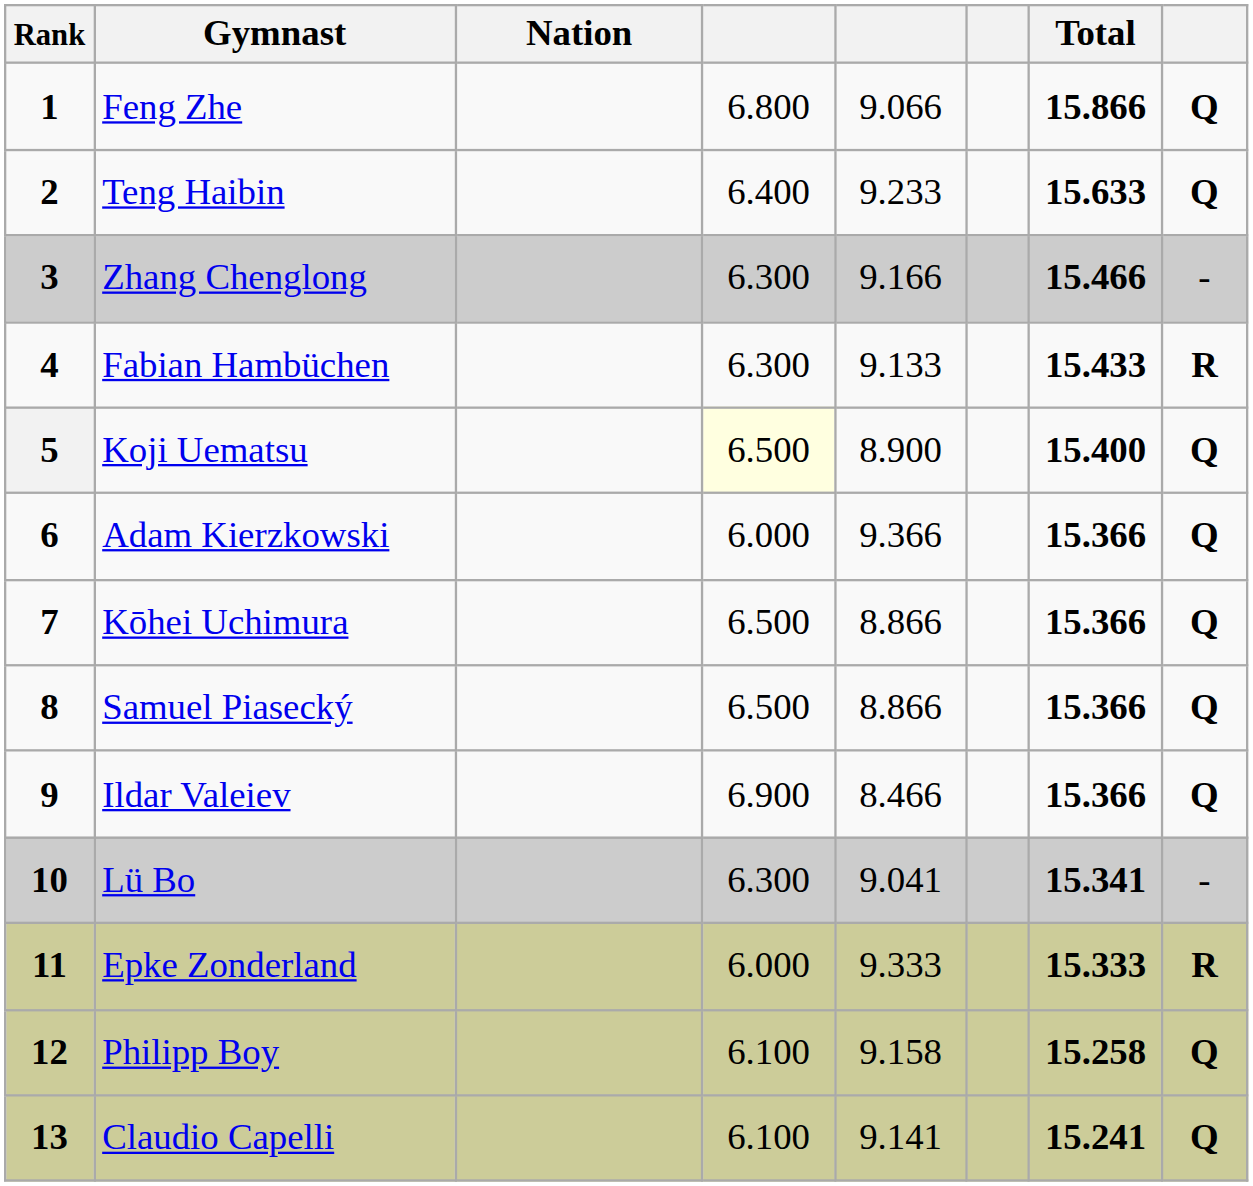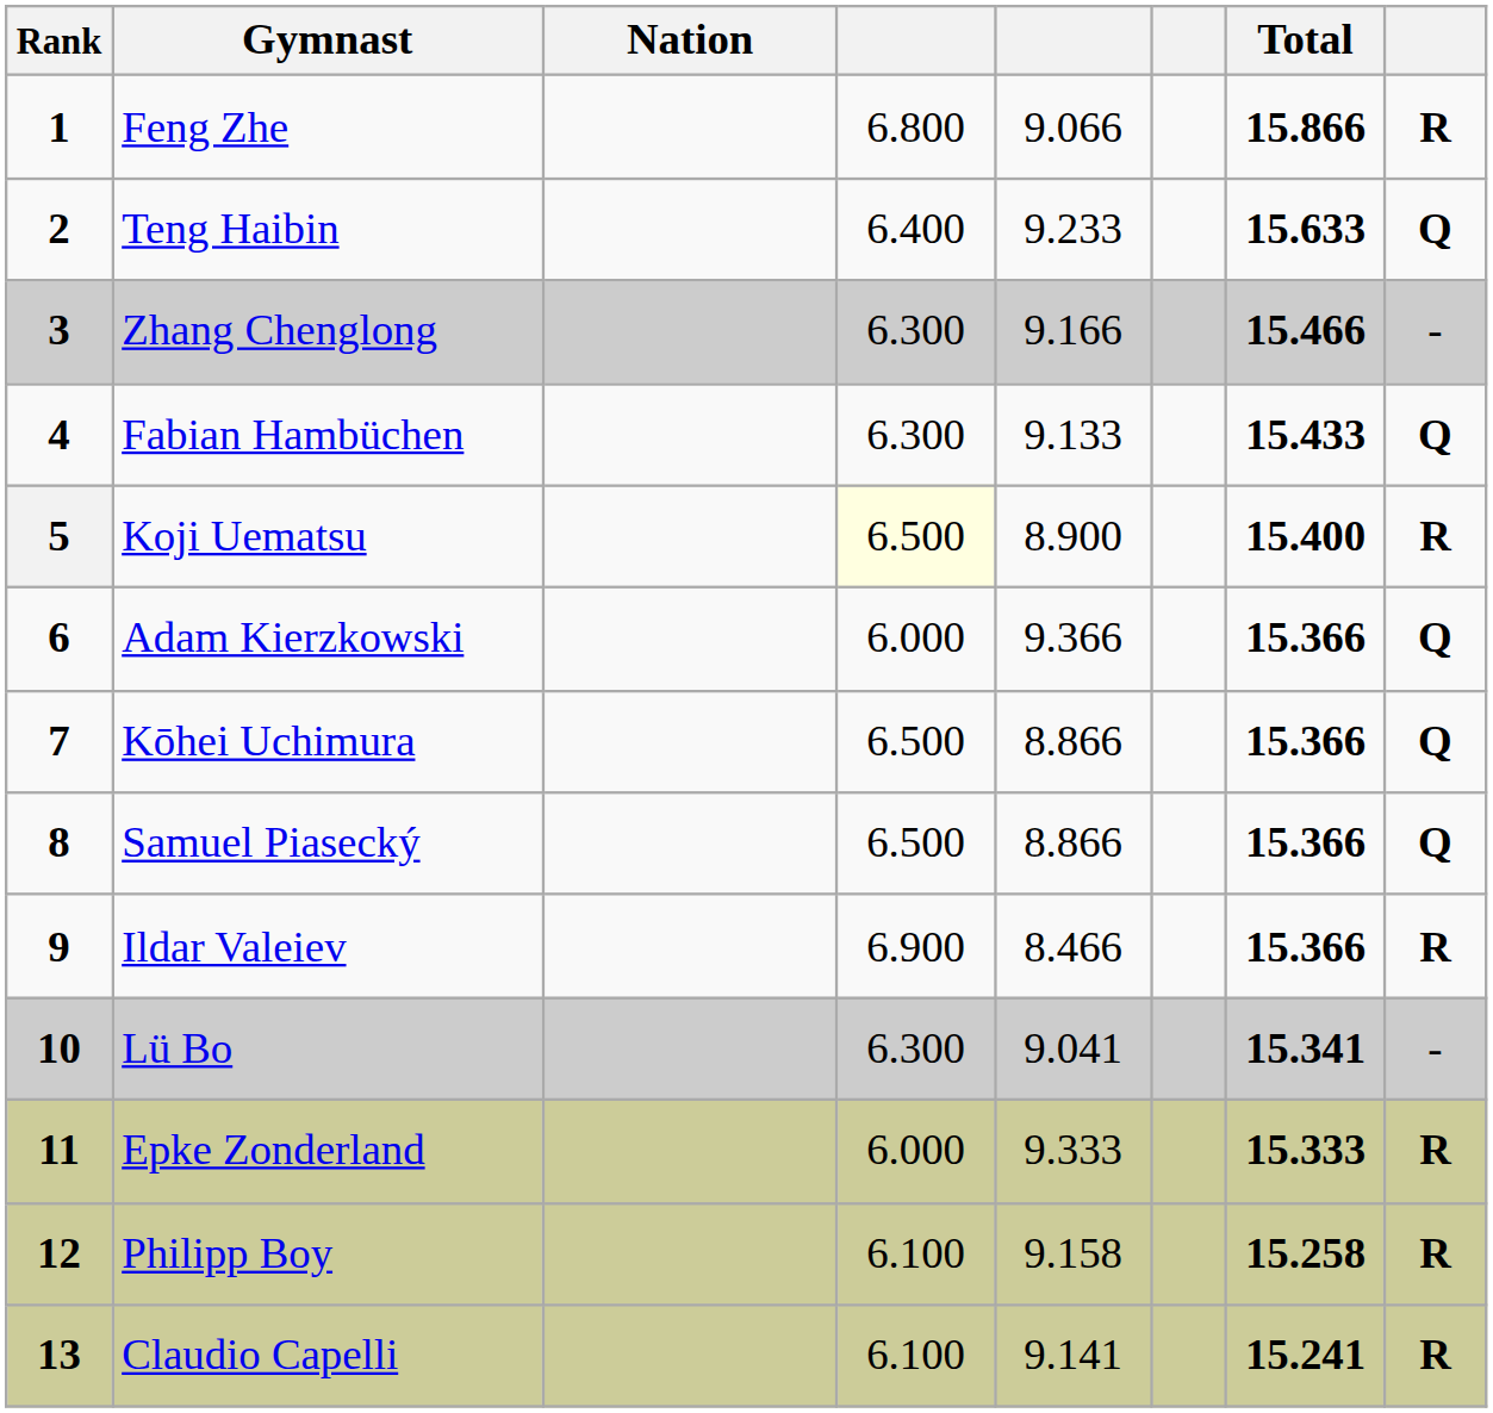Feng Zhe | column 8: Q -> R
Fabian Hambüchen | column 8: R -> Q
Koji Uematsu | column 8: Q -> R
Ildar Valeiev | column 8: Q -> R
Philipp Boy | column 8: Q -> R
Claudio Capelli | column 8: Q -> R
